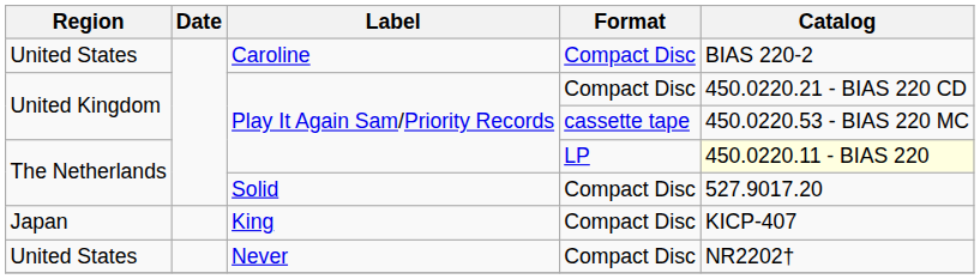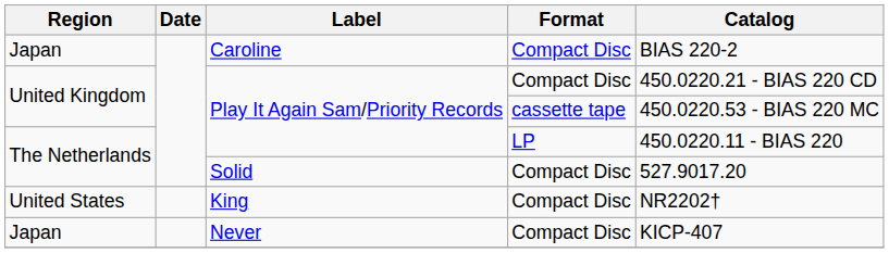Caroline | Region: United States -> Japan
Play It Again Sam/Priority Records / LP | Catalog: lightyellow background -> no background
King | Region: Japan -> United States
King | Catalog: KICP-407 -> NR2202†
Never | Region: United States -> Japan
Never | Catalog: NR2202† -> KICP-407
